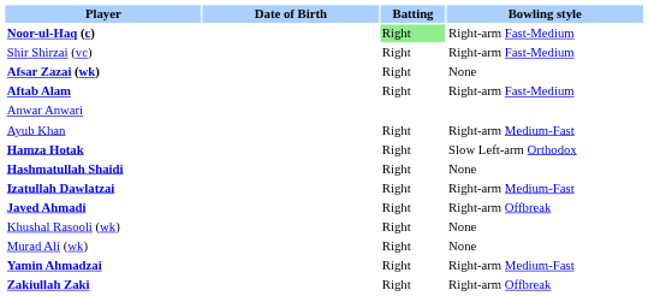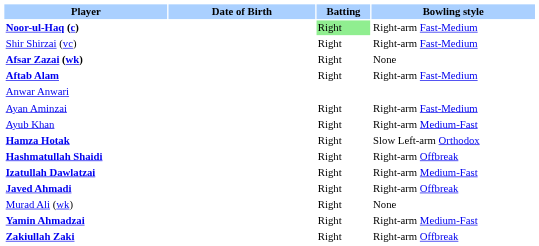+ row: Ayan Aminzai | Right | Right-arm Fast-Medium
Hashmatullah Shaidi | Bowling style: None -> Right-arm Offbreak
- row: Khushal Rasooli (wk) | Right | None
